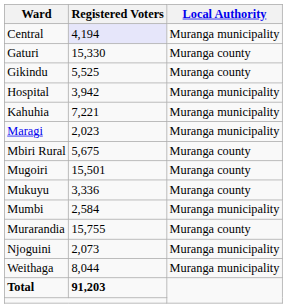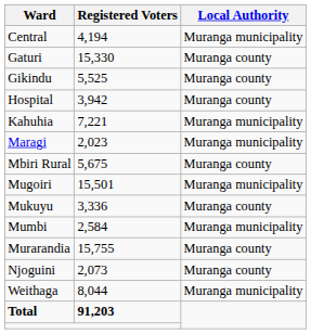Central | Registered Voters: lavender background -> no background
Hospital | Local Authority: Muranga municipality -> Muranga county
Mugoiri | Local Authority: Muranga county -> Muranga municipality
Njoguini | Local Authority: Muranga municipality -> Muranga county
